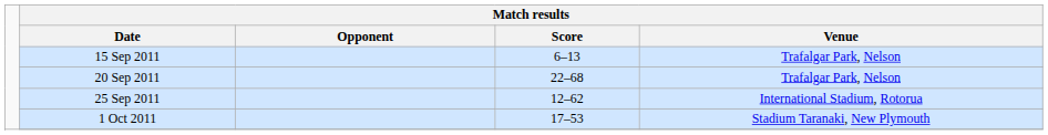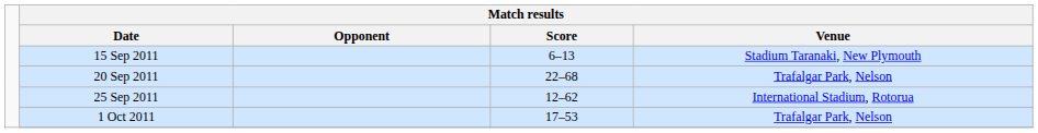15 Sep 2011 | Match results / Venue: Trafalgar Park, Nelson -> Stadium Taranaki, New Plymouth
1 Oct 2011 | Match results / Venue: Stadium Taranaki, New Plymouth -> Trafalgar Park, Nelson
